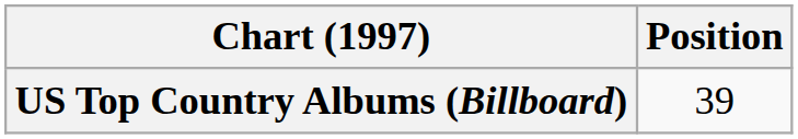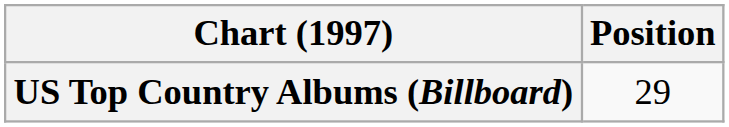US Top Country Albums (Billboard) | Position: 39 -> 29
